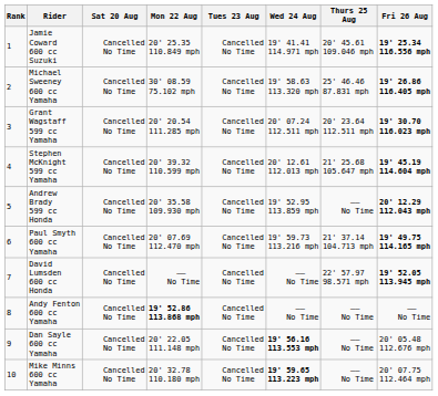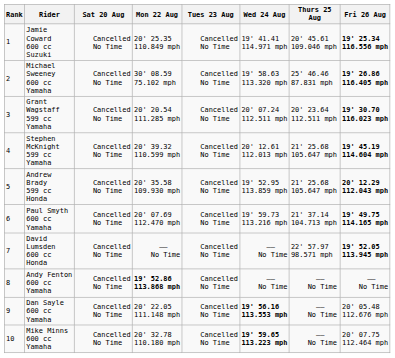Andrew Brady 599 cc Honda | Thurs 25 Aug: —— No Time -> 21' 25.68 105.647 mph
